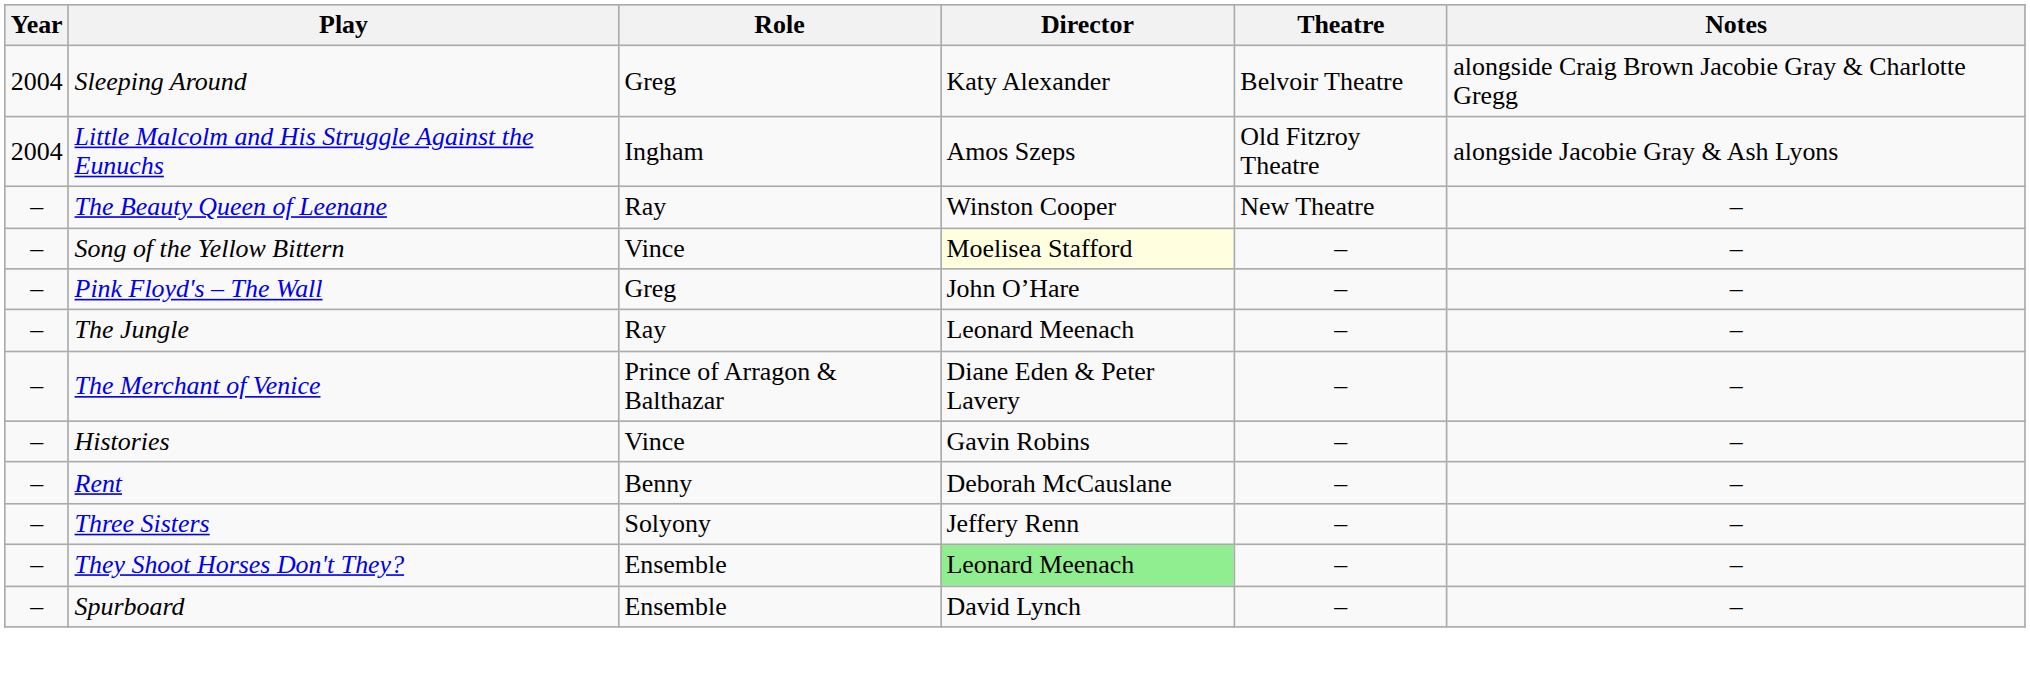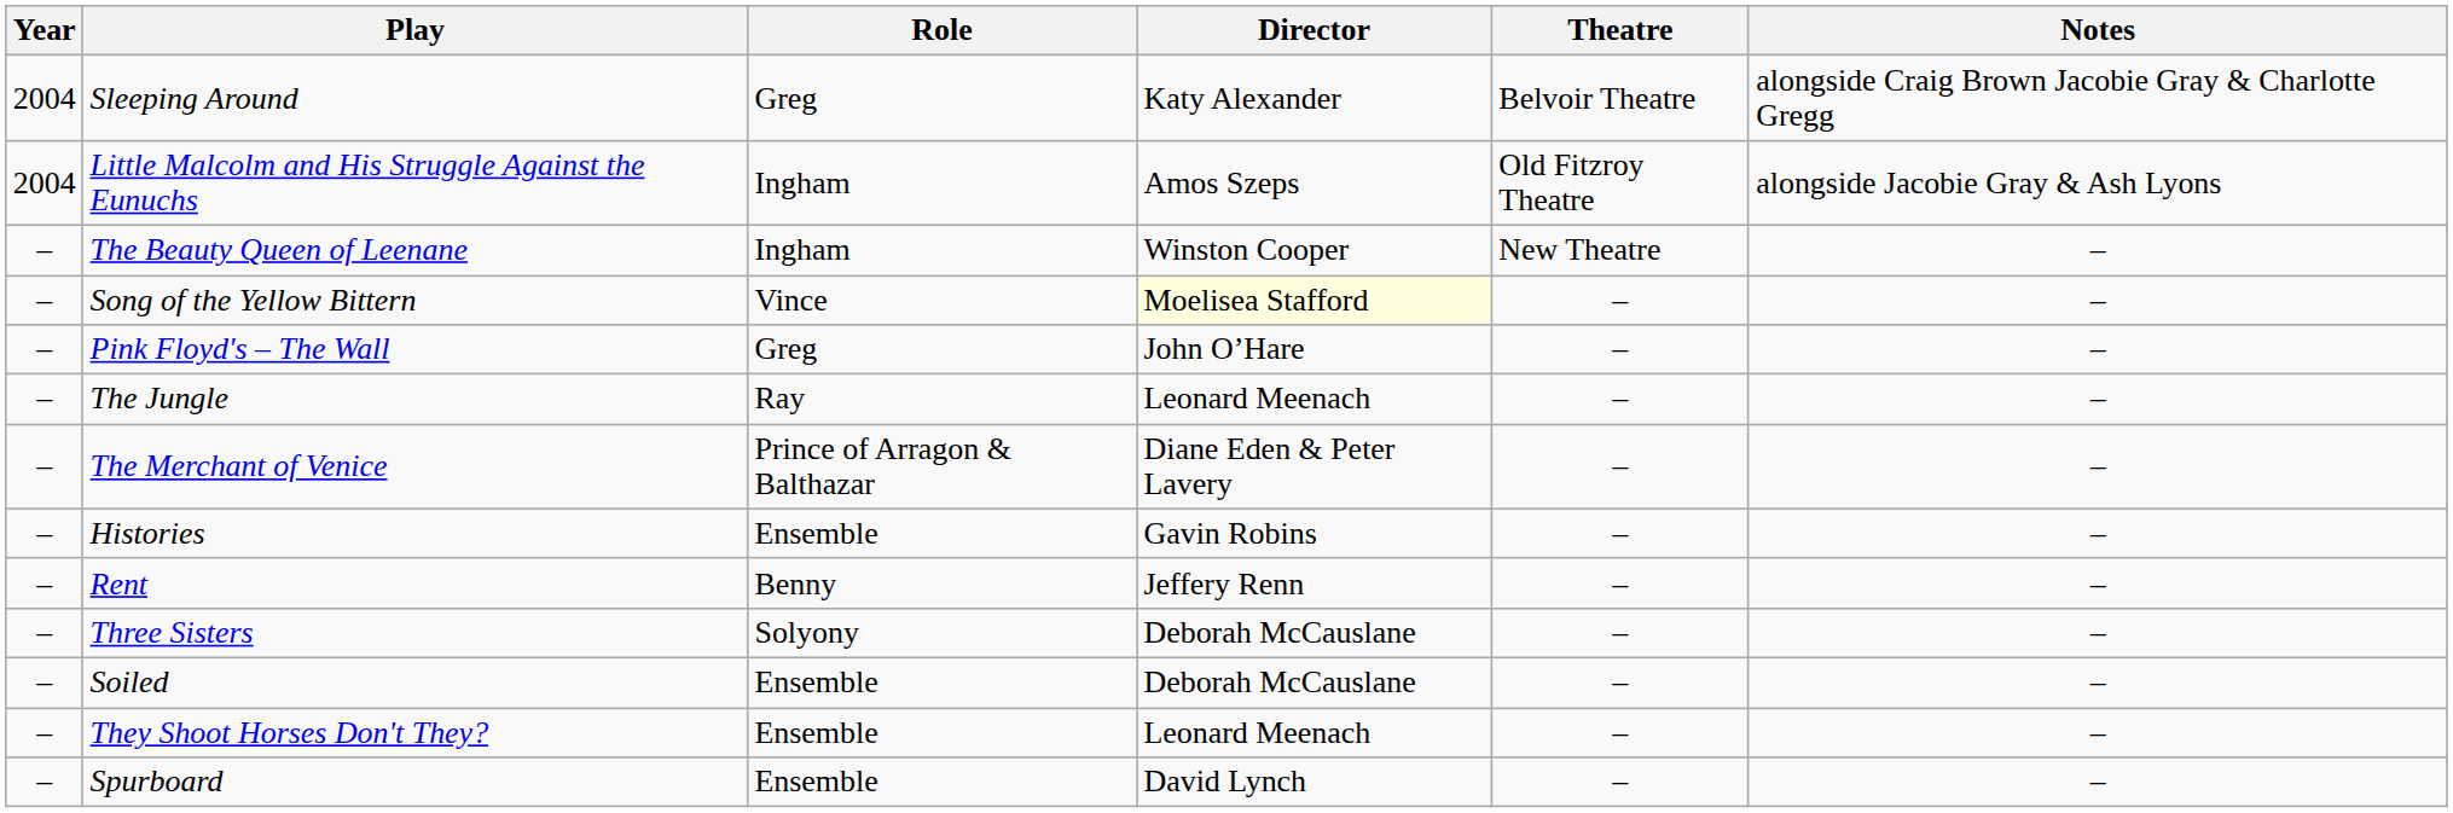The Beauty Queen of Leenane | Role: Ray -> Ingham
Histories | Role: Vince -> Ensemble
Rent | Director: Deborah McCauslane -> Jeffery Renn
Three Sisters | Director: Jeffery Renn -> Deborah McCauslane
+ row: – | Soiled | Ensemble | Deborah McCauslane | – | –
They Shoot Horses Don't They? | Director: lightgreen background -> no background
